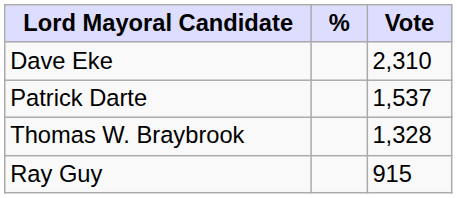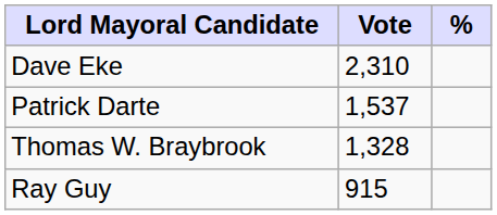columns swapped: Vote <-> %
